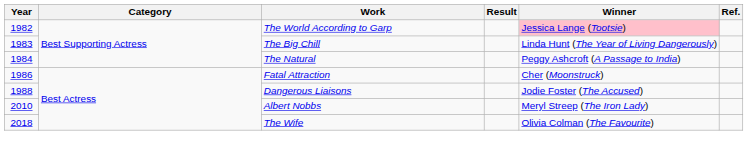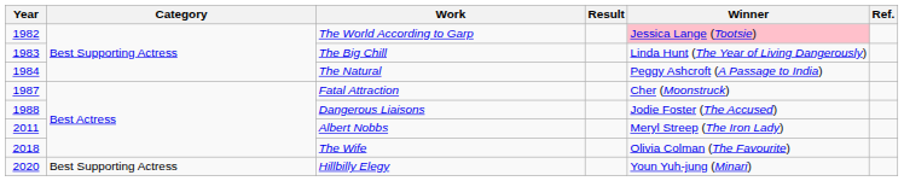Fatal Attraction | Year: 1986 -> 1987
Albert Nobbs | Year: 2010 -> 2011
+ row: 2020 | Best Supporting Actress | Hillbilly Elegy | Youn Yuh-jung (Minari)
